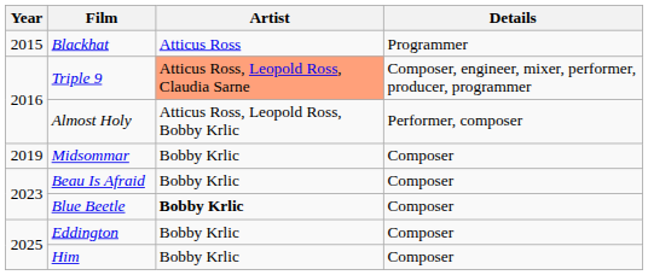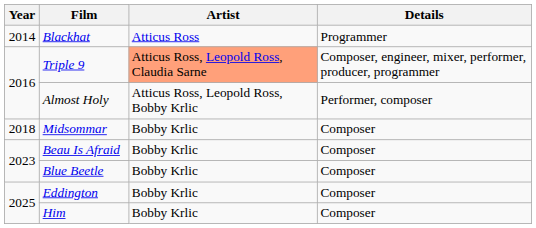Blackhat | Year: 2015 -> 2014
Midsommar | Year: 2019 -> 2018
Blue Beetle | Artist: bold -> normal
